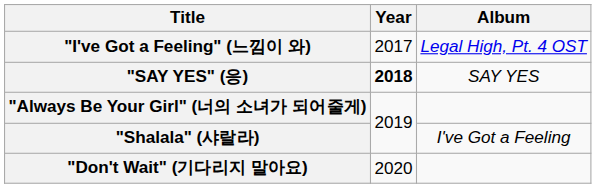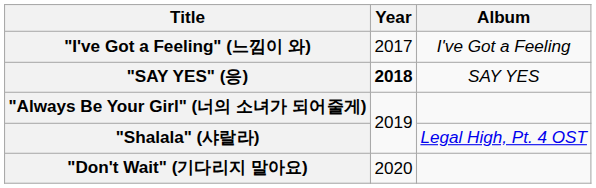"I've Got a Feeling" (느낌이 와) | Album: Legal High, Pt. 4 OST -> I've Got a Feeling
"Shalala" (샤랄라) | Album: I've Got a Feeling -> Legal High, Pt. 4 OST
